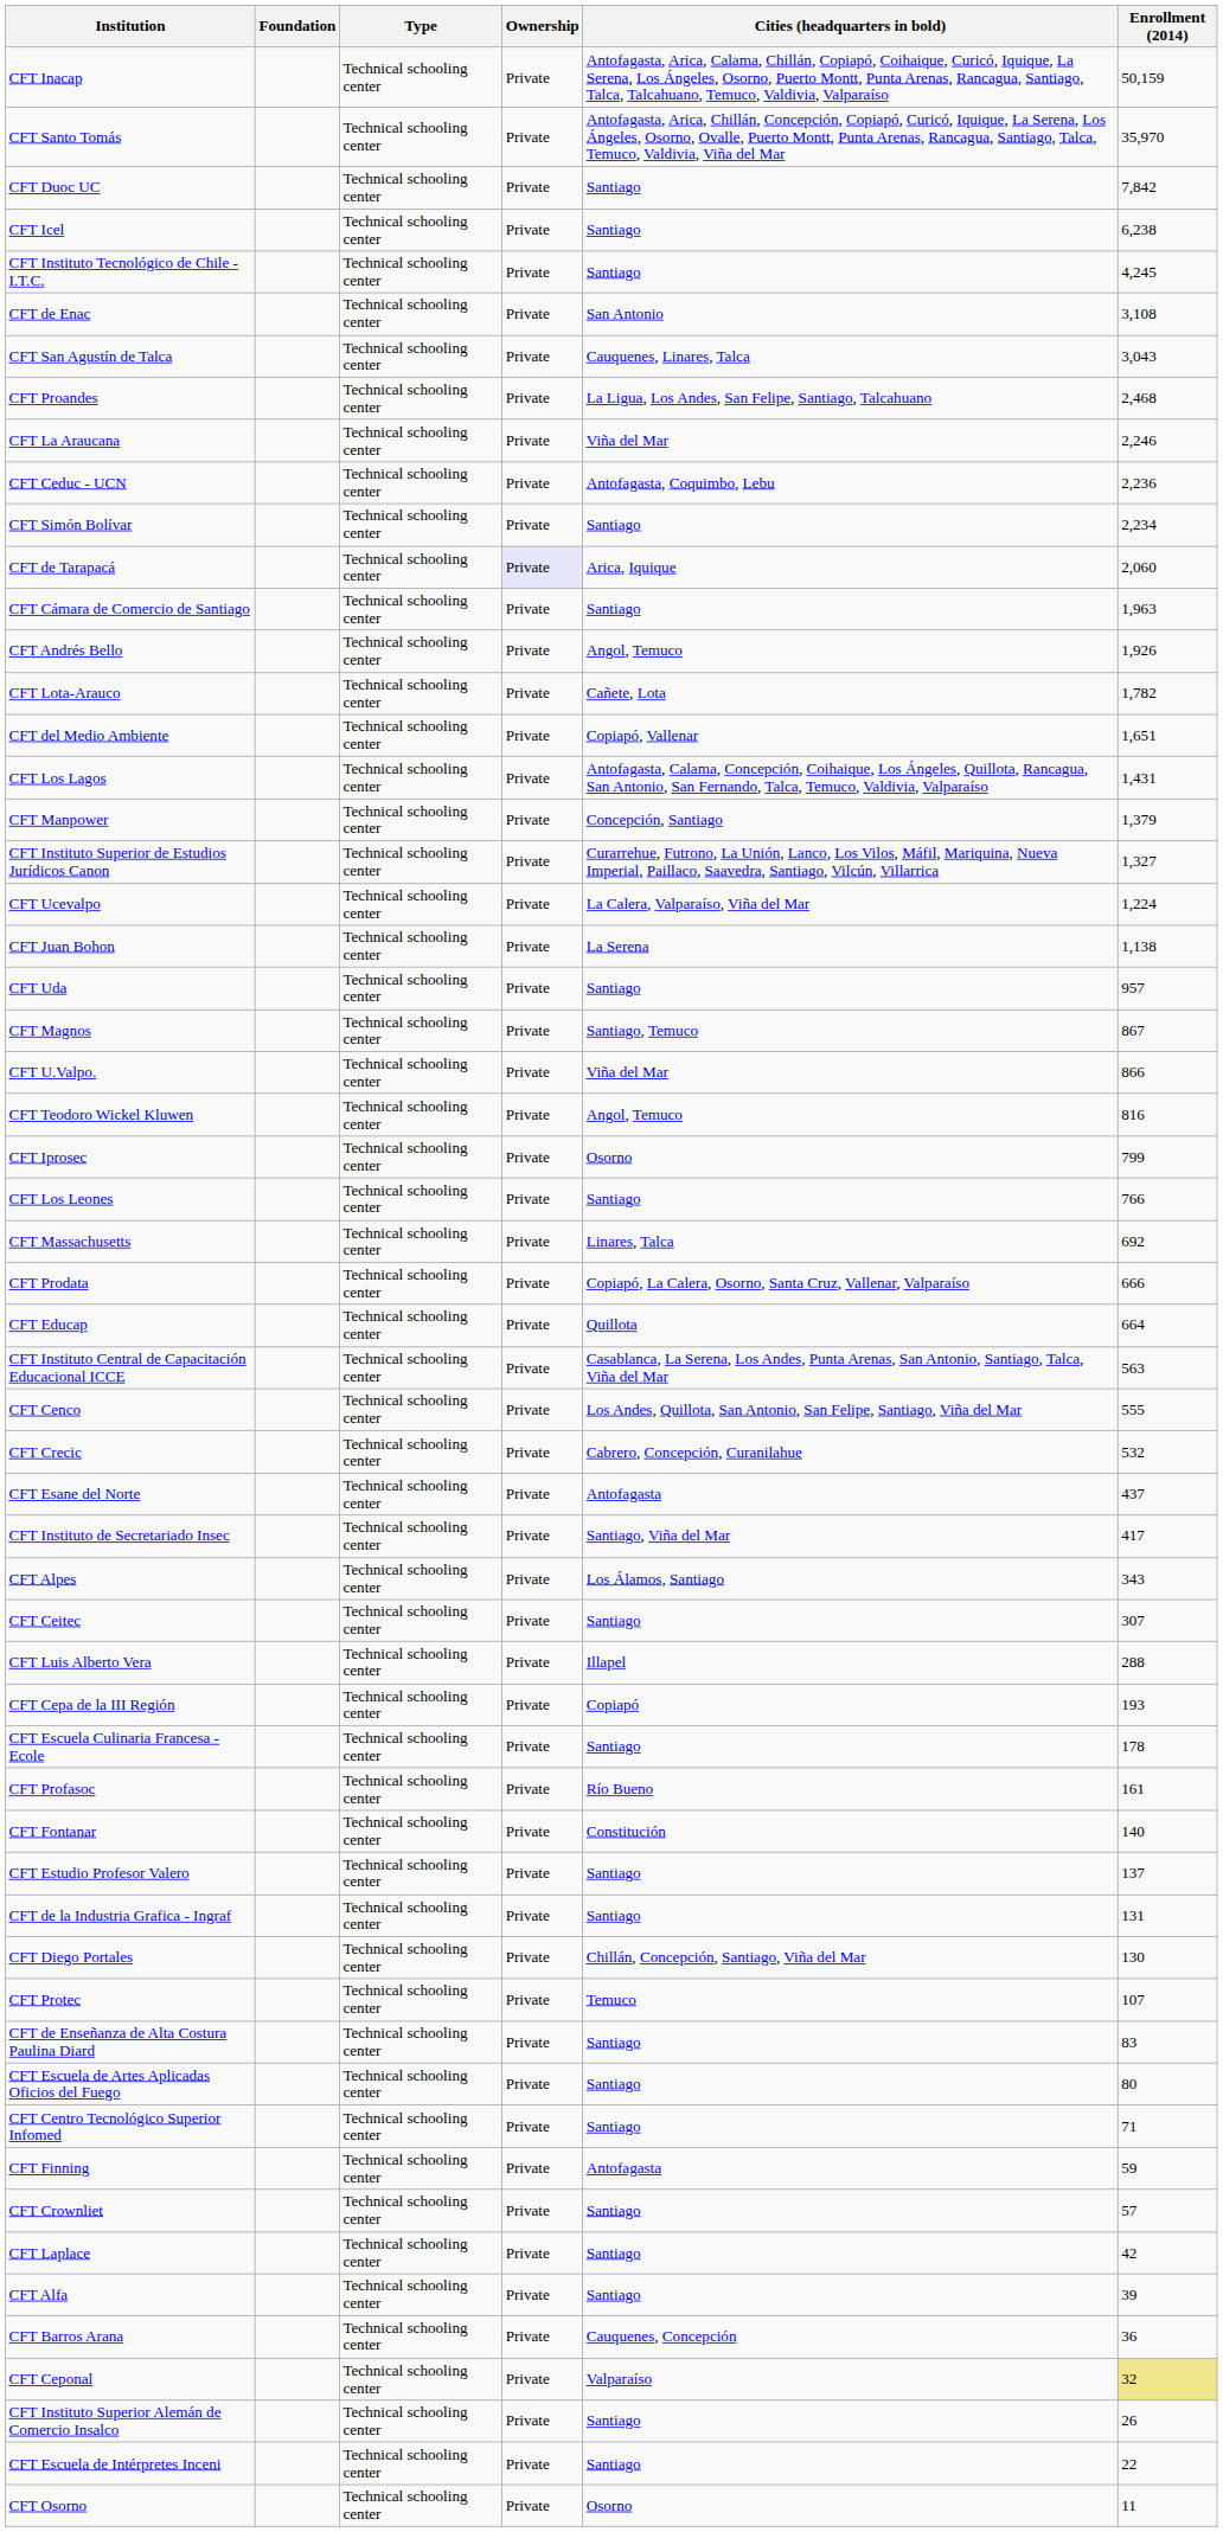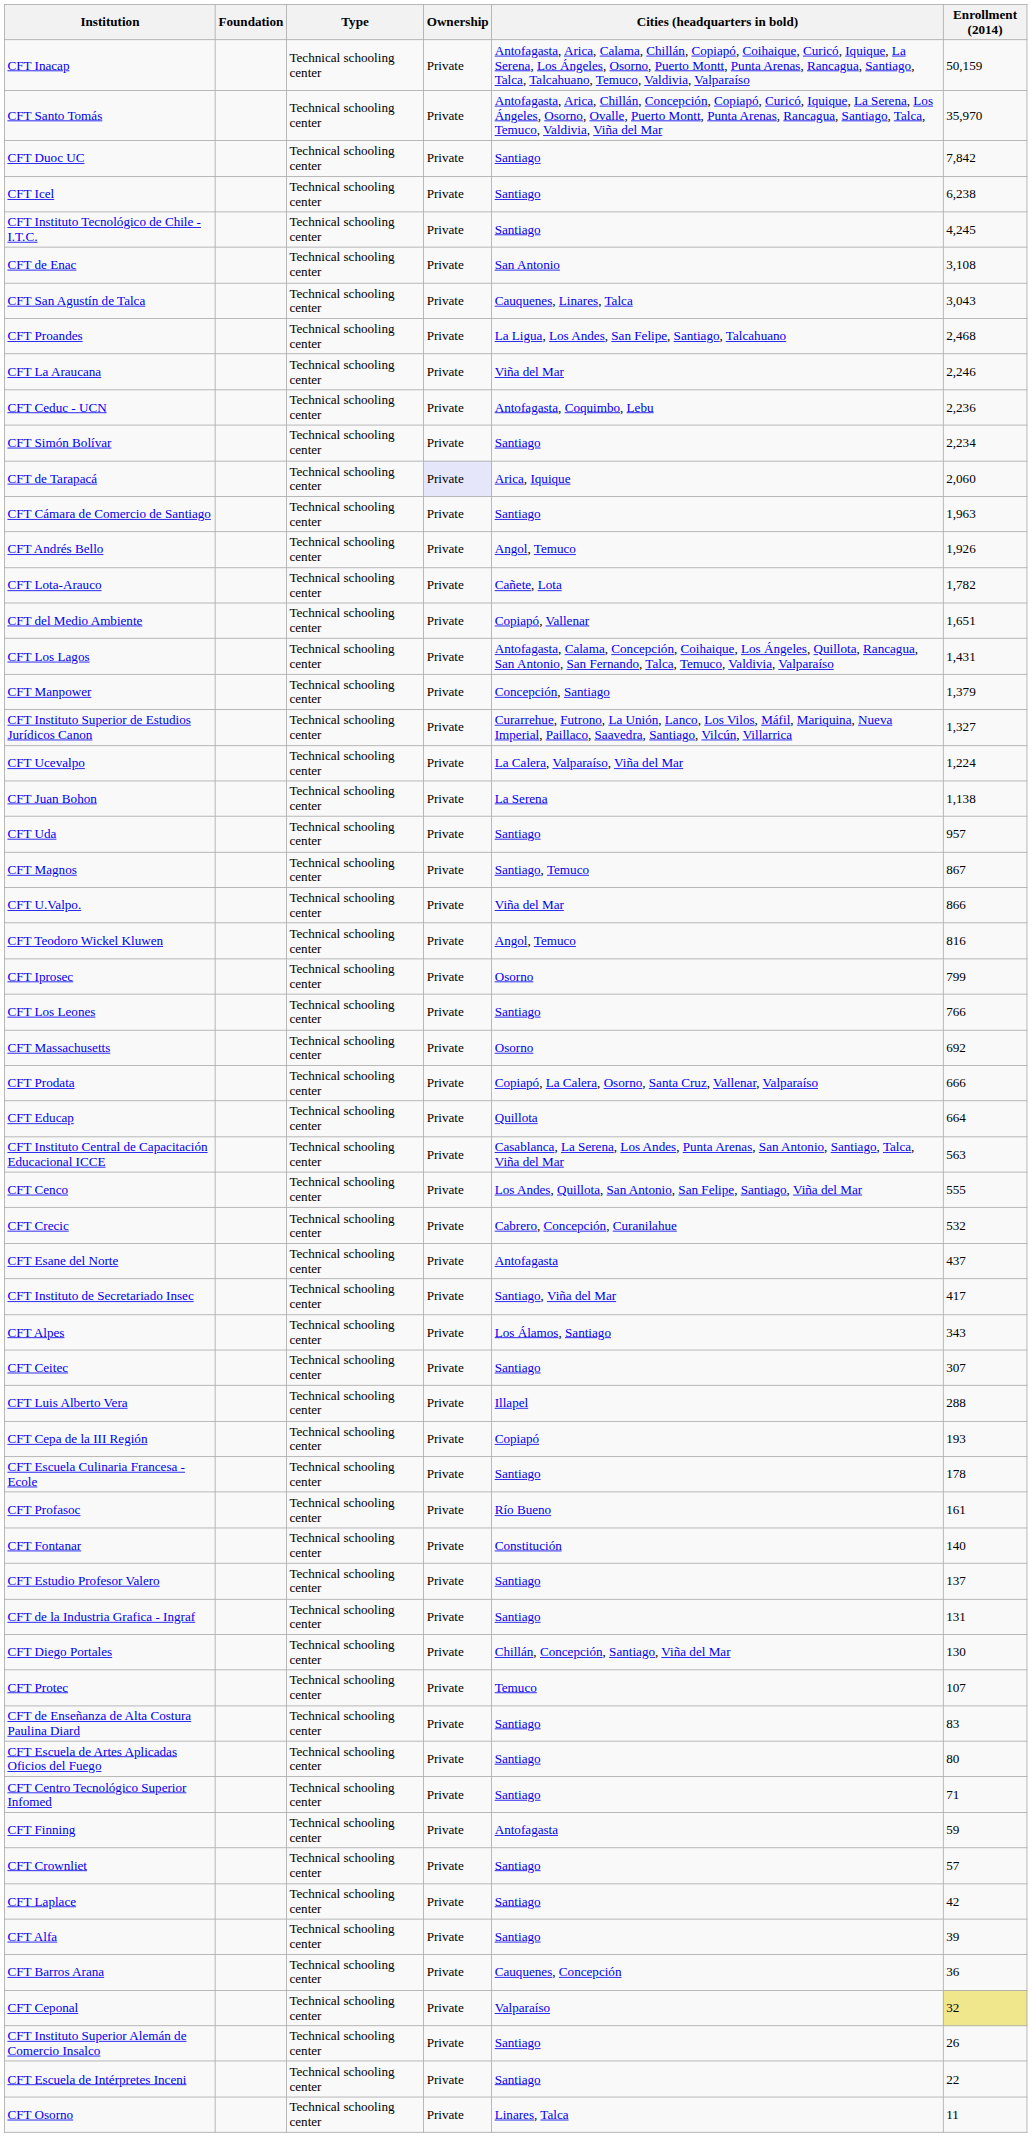CFT Massachusetts | Cities (headquarters in bold): Linares, Talca -> Osorno
CFT Osorno | Cities (headquarters in bold): Osorno -> Linares, Talca
